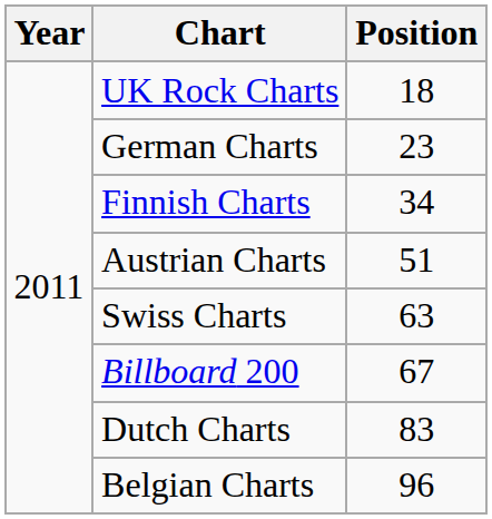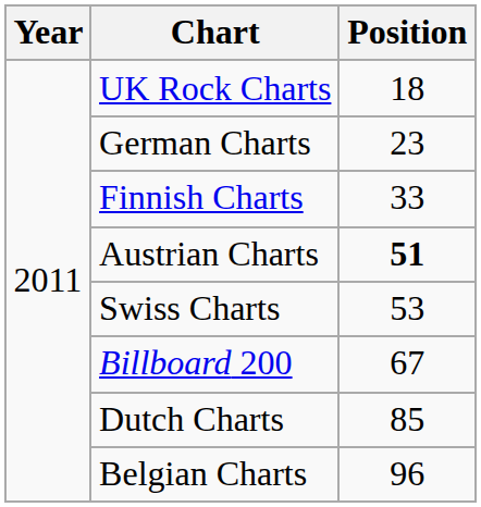Finnish Charts | Position: 34 -> 33
Austrian Charts | Position: normal -> bold
Swiss Charts | Position: 63 -> 53
Dutch Charts | Position: 83 -> 85
